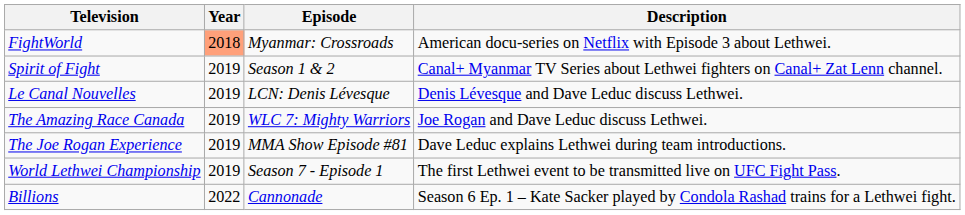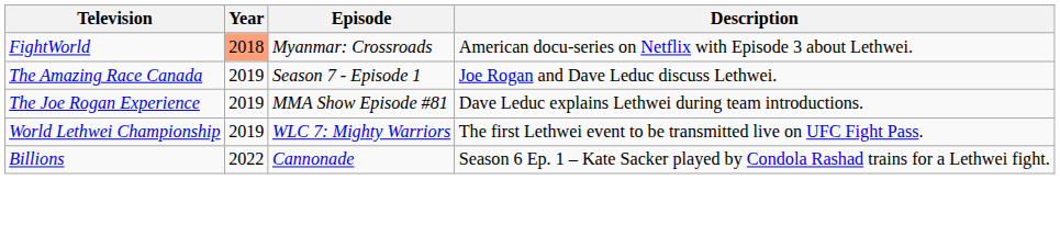- row: Spirit of Fight | 2019 | Season 1 & 2 | Canal+ Myanmar TV Series about Lethwei fighters on Canal+ Zat Lenn channel.
- row: Le Canal Nouvelles | 2019 | LCN: Denis Lévesque | Denis Lévesque and Dave Leduc discuss Lethwei.
The Amazing Race Canada | Episode: WLC 7: Mighty Warriors -> Season 7 - Episode 1
World Lethwei Championship | Episode: Season 7 - Episode 1 -> WLC 7: Mighty Warriors
